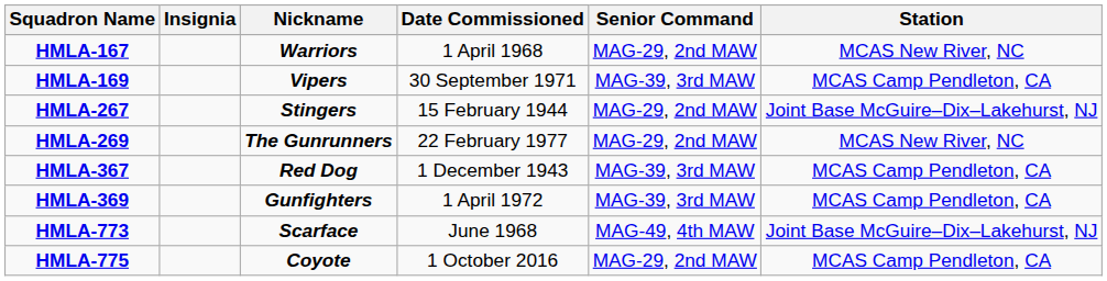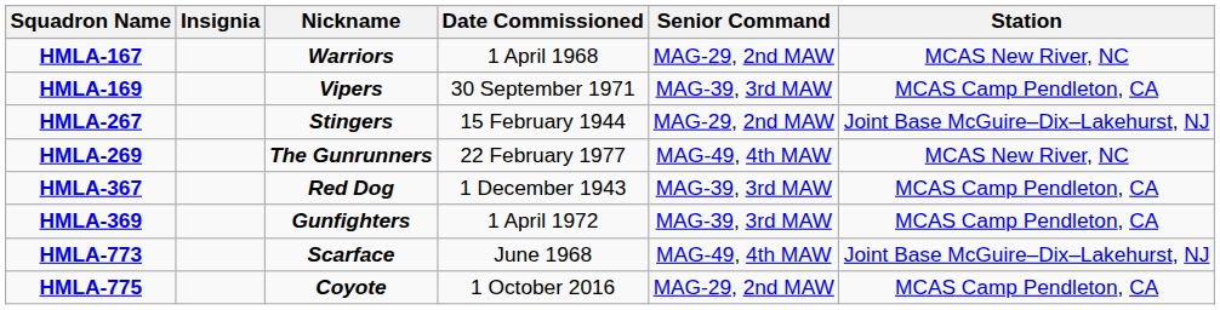HMLA-269 | Senior Command: MAG-29, 2nd MAW -> MAG-49, 4th MAW
